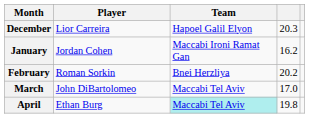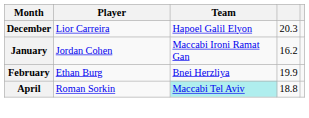February | Player: Roman Sorkin -> Ethan Burg
February | column 4: 20.2 -> 19.9
- row: March | John DiBartolomeo | Maccabi Tel Aviv | 17.0
April | Player: Ethan Burg -> Roman Sorkin
April | column 4: 19.8 -> 18.8
